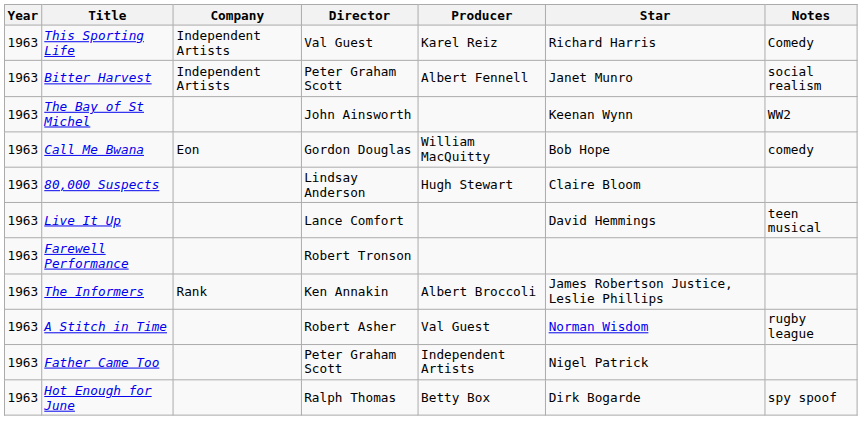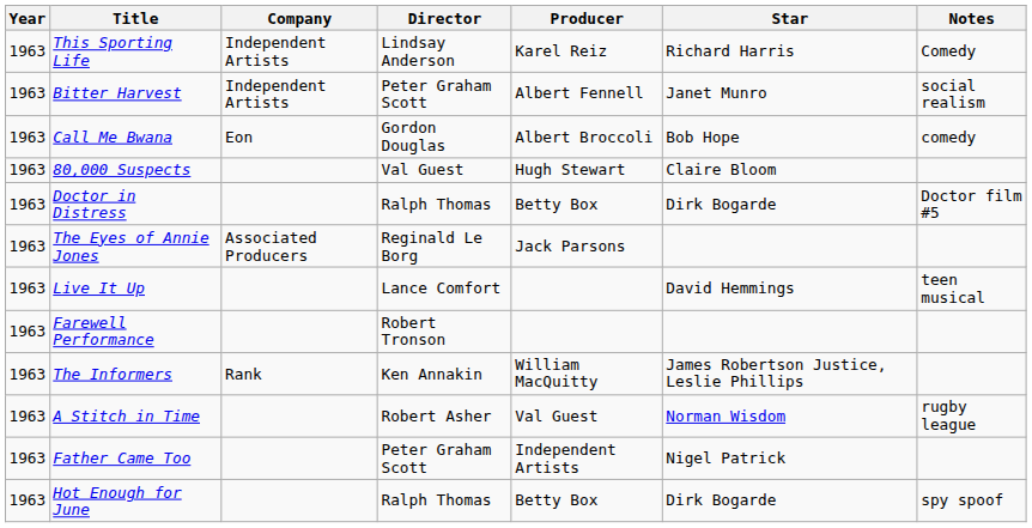This Sporting Life | Director: Val Guest -> Lindsay Anderson
- row: 1963 | The Bay of St Michel | John Ainsworth | Keenan Wynn | WW2
Call Me Bwana | Producer: William MacQuitty -> Albert Broccoli
80,000 Suspects | Director: Lindsay Anderson -> Val Guest
+ row: 1963 | Doctor in Distress | Ralph Thomas | Betty Box | Dirk Bogarde | Doctor film #5
+ row: 1963 | The Eyes of Annie Jones | Associated Producers | Reginald Le Borg | Jack Parsons
The Informers | Producer: Albert Broccoli -> William MacQuitty
